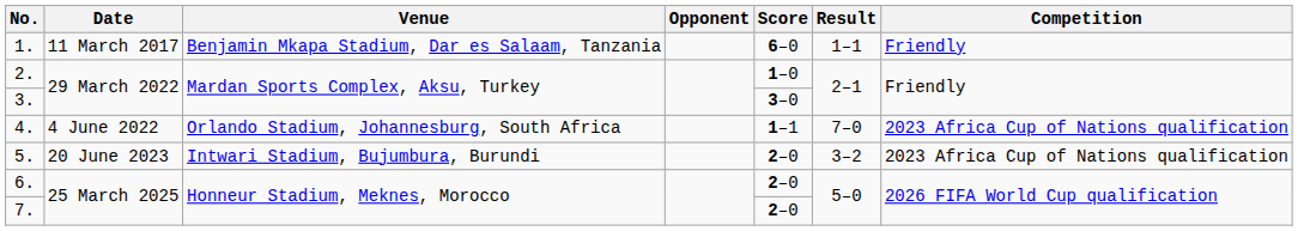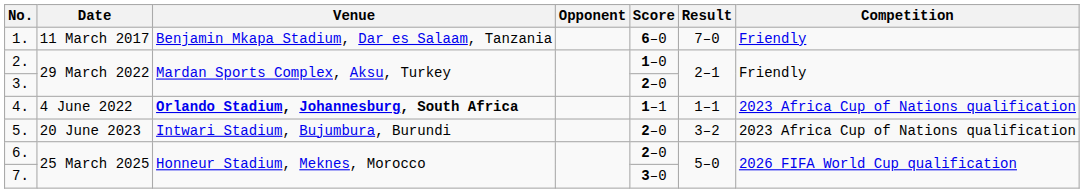1. | Result: 1–1 -> 7–0
3. | Score: 3–0 -> 2–0
4. | Venue: normal -> bold
4. | Result: 7–0 -> 1–1
7. | Score: 2–0 -> 3–0
